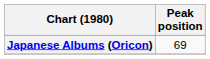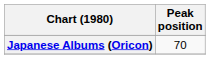Japanese Albums (Oricon) | Peak position: 69 -> 70
